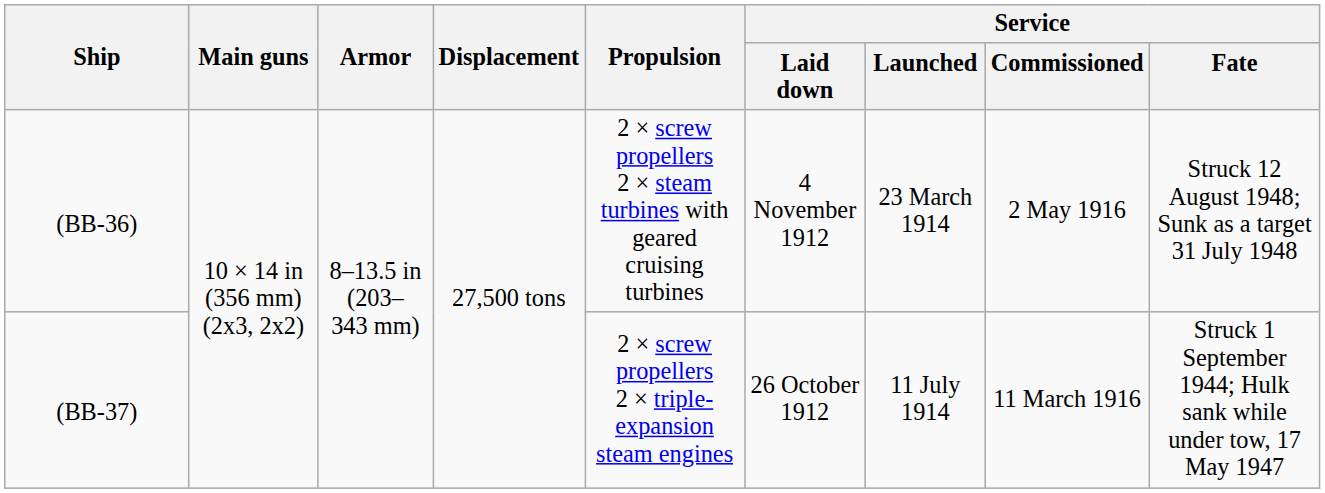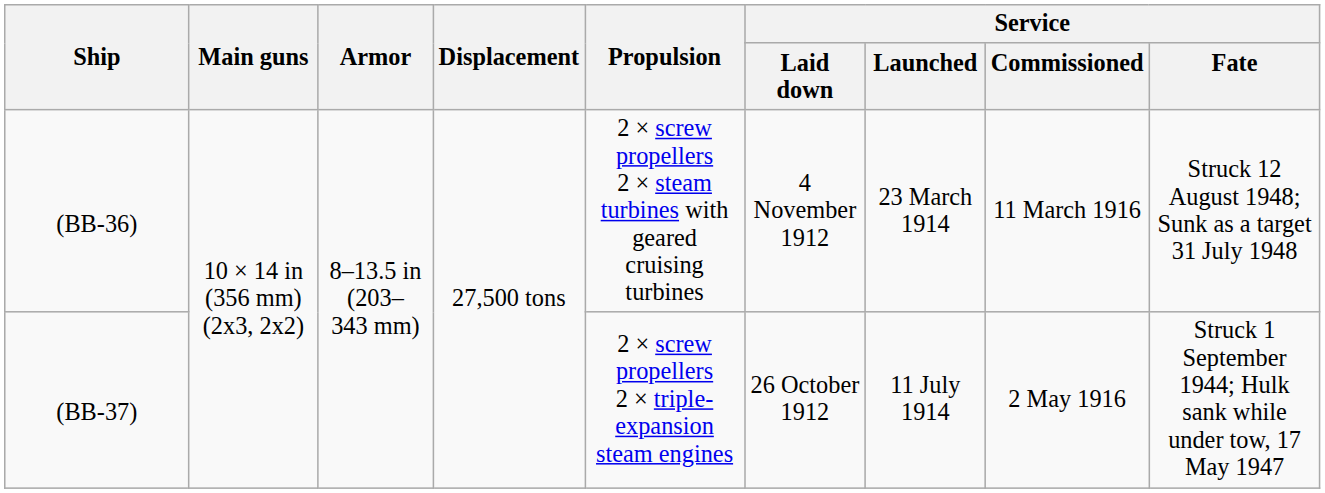(BB-36) | Service / Commissioned: 2 May 1916 -> 11 March 1916
(BB-37) | Service / Commissioned: 11 March 1916 -> 2 May 1916
